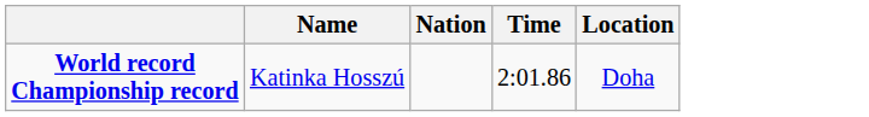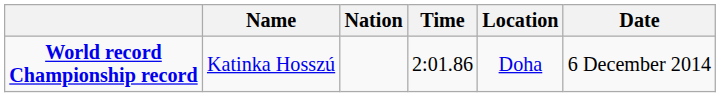+ column: Date | 6 December 2014
